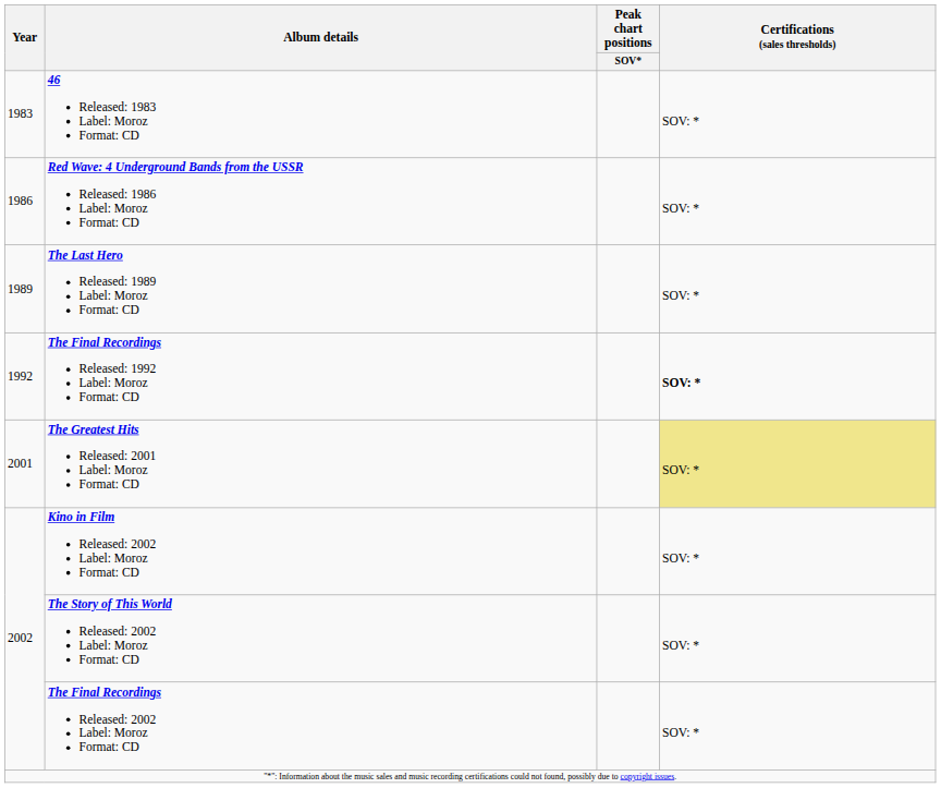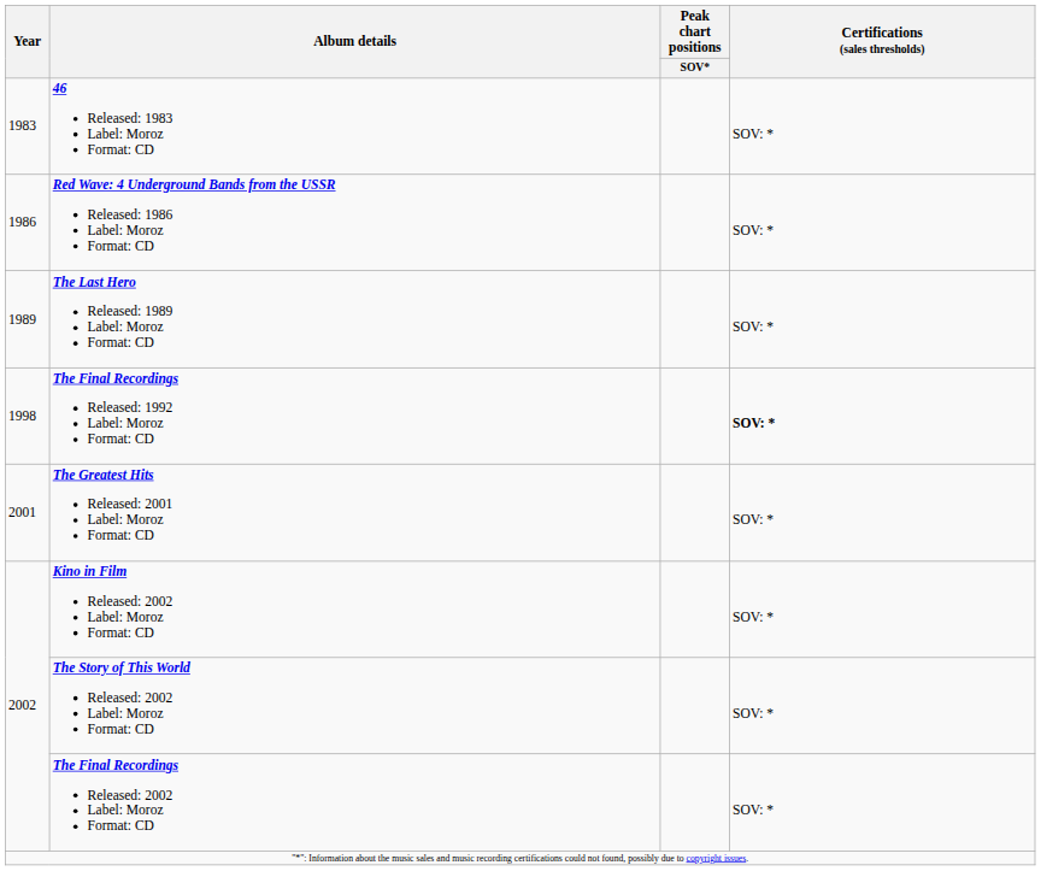The Final Recordings Released: 1992 Label: Moroz Format: CD | Year: 1992 -> 1998
The Greatest Hits Released: 2001 Label: Moroz Format: CD | Certifications (sales thresholds): khaki background -> no background
